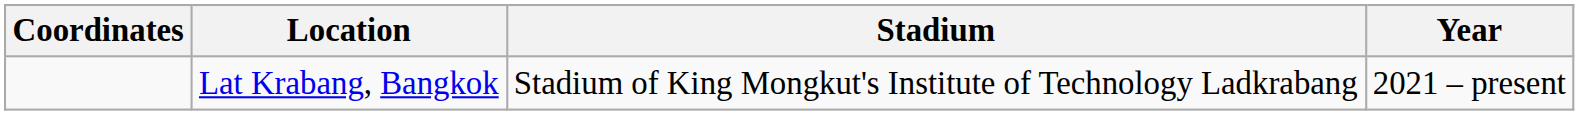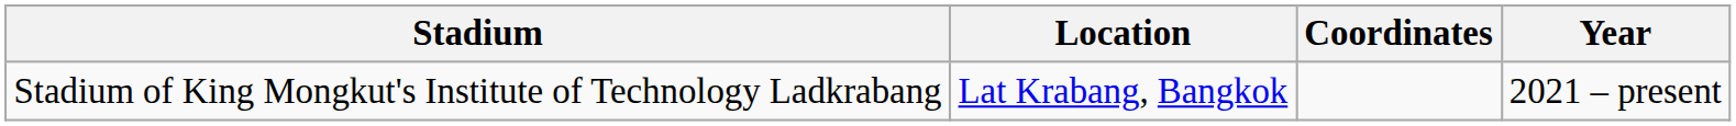columns swapped: Coordinates <-> Stadium
